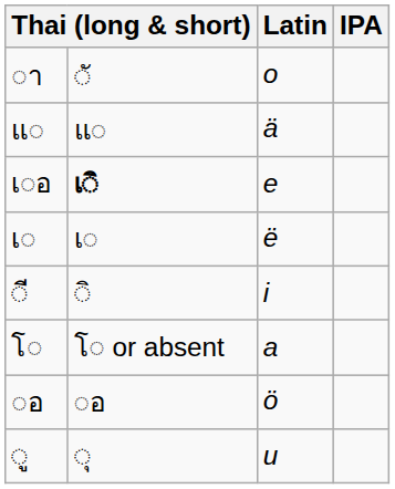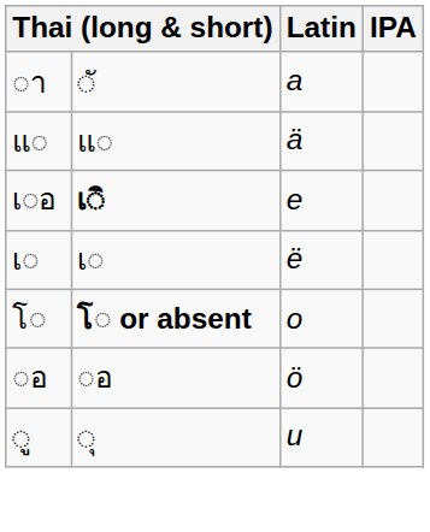◌า | Latin: o -> a
- row: ◌ี | ◌ิ | i
โ◌ | column 2: normal -> bold
โ◌ | Latin: a -> o
